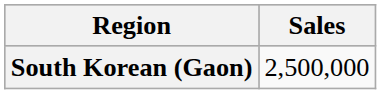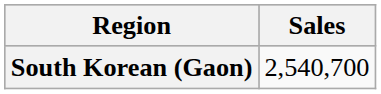South Korean (Gaon) | Sales: 2,500,000 -> 2,540,700
